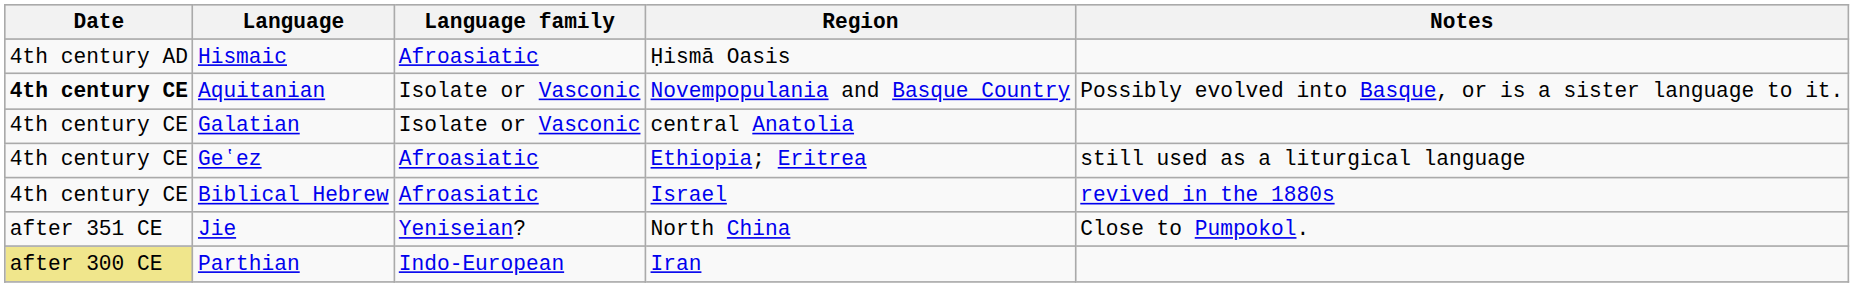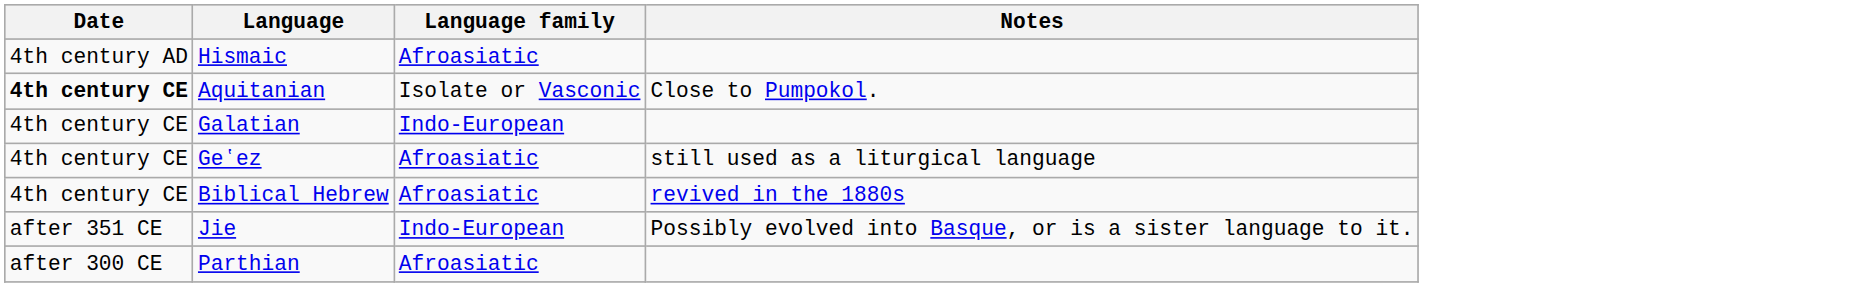- column: Region | Ḥismā Oasis | Novempopulania and Basque Country | central Anatolia | Ethiopia; Eritrea | Israel | North China | Iran
Aquitanian | Notes: Possibly evolved into Basque, or is a sister language to it. -> Close to Pumpokol.
Galatian | Language family: Isolate or Vasconic -> Indo-European
Jie | Language family: Yeniseian? -> Indo-European
Jie | Notes: Close to Pumpokol. -> Possibly evolved into Basque, or is a sister language to it.
Parthian | Date: khaki background -> no background
Parthian | Language family: Indo-European -> Afroasiatic
